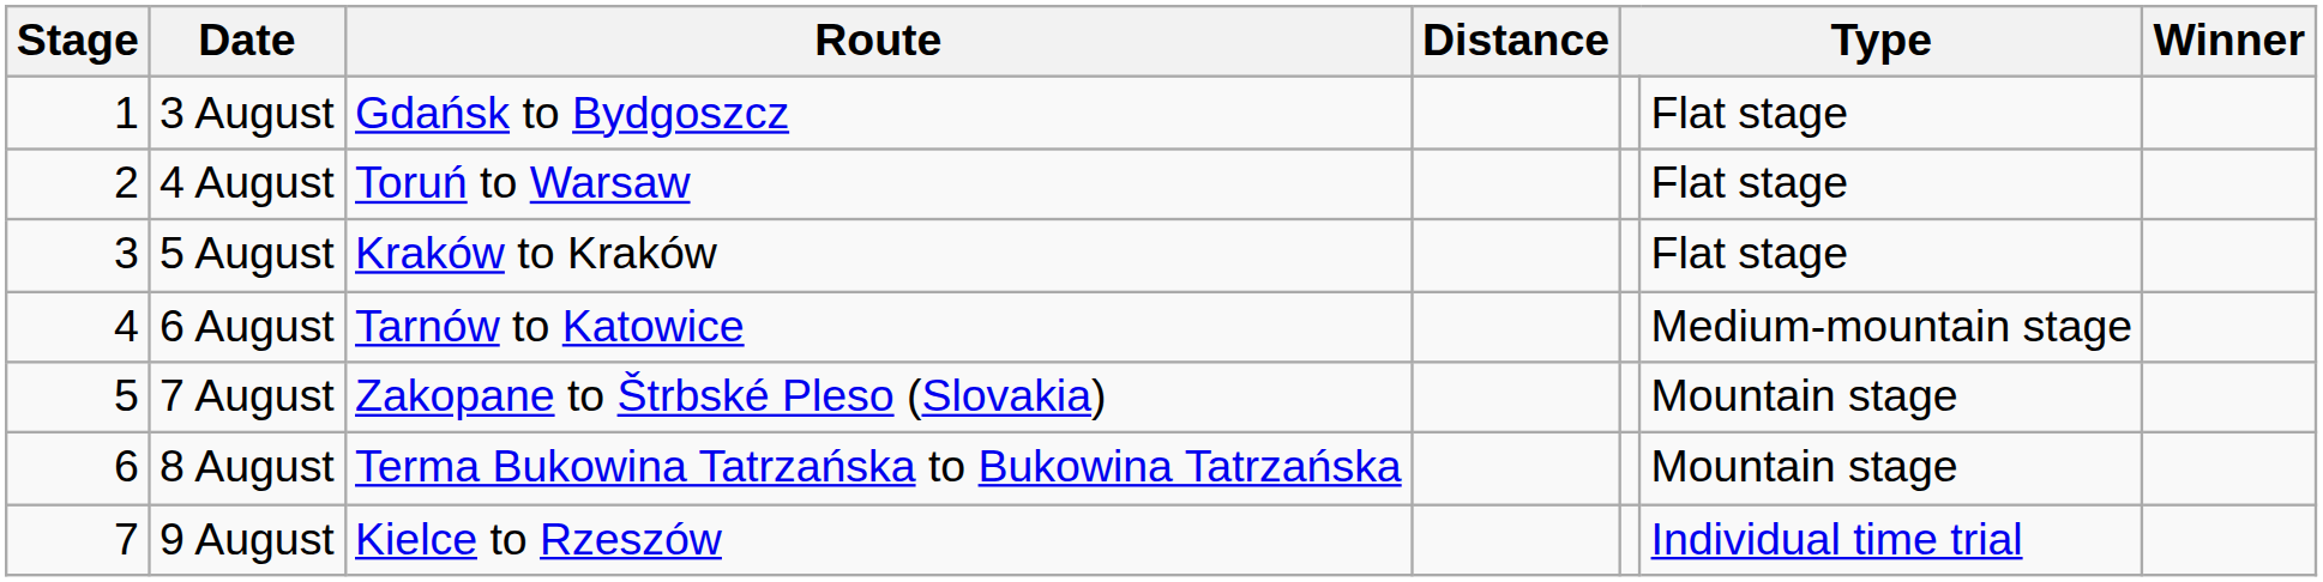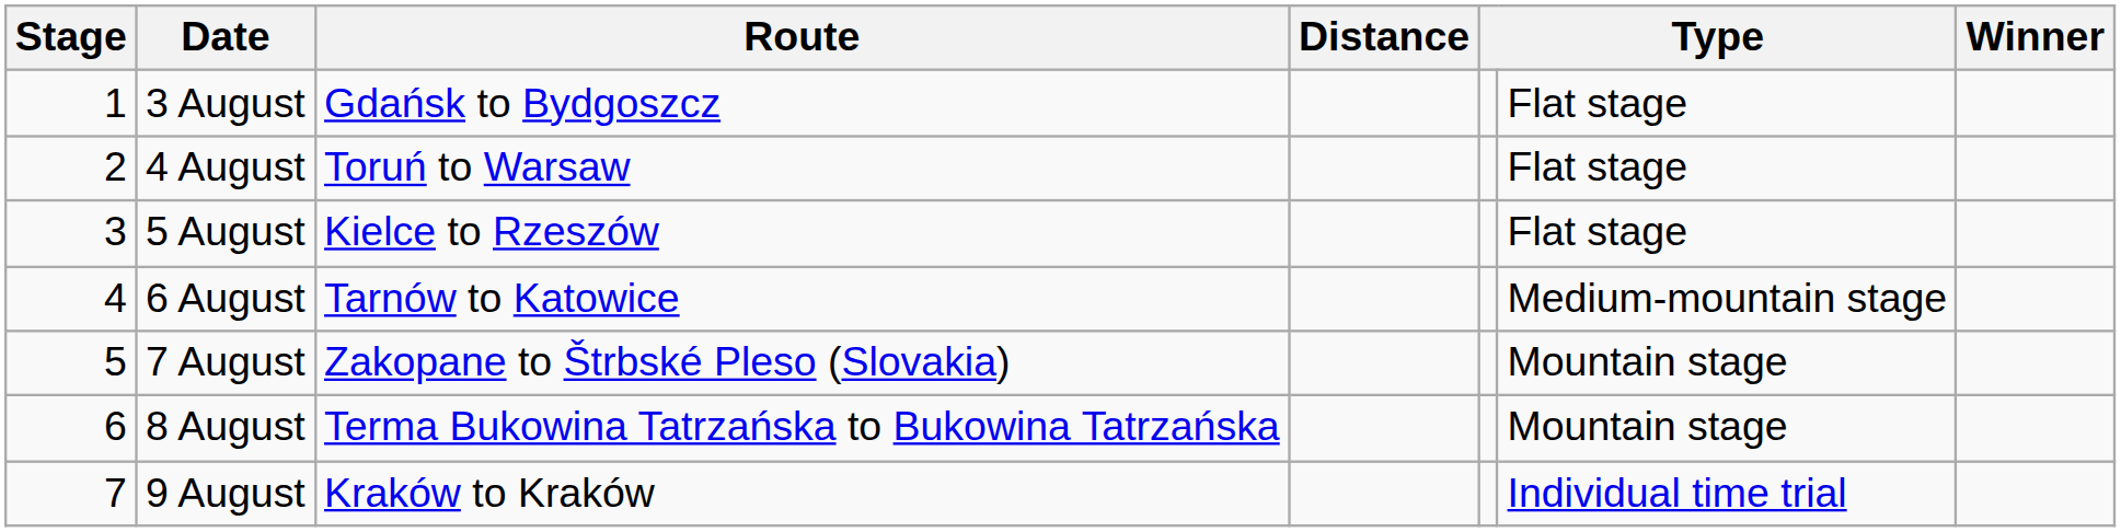5 August | Route: Kraków to Kraków -> Kielce to Rzeszów
9 August | Route: Kielce to Rzeszów -> Kraków to Kraków
